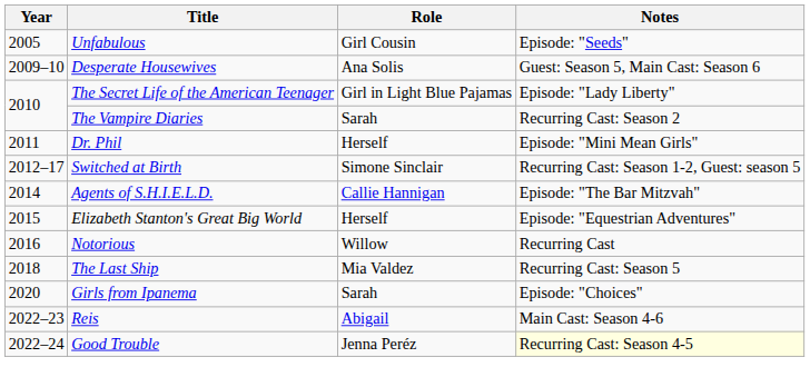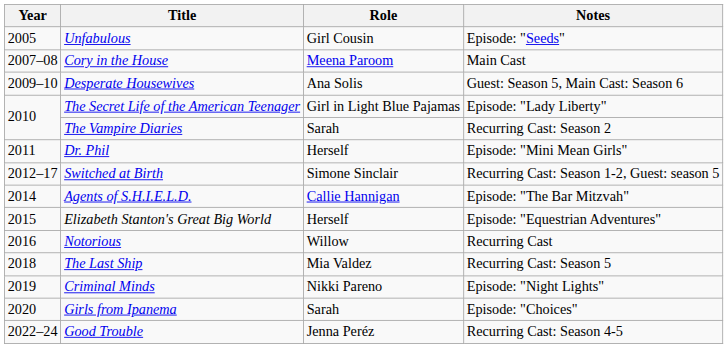+ row: 2007–08 | Cory in the House | Meena Paroom | Main Cast
+ row: 2019 | Criminal Minds | Nikki Pareno | Episode: "Night Lights"
- row: 2022–23 | Reis | Abigail | Main Cast: Season 4-6
Good Trouble | Notes: lightyellow background -> no background
